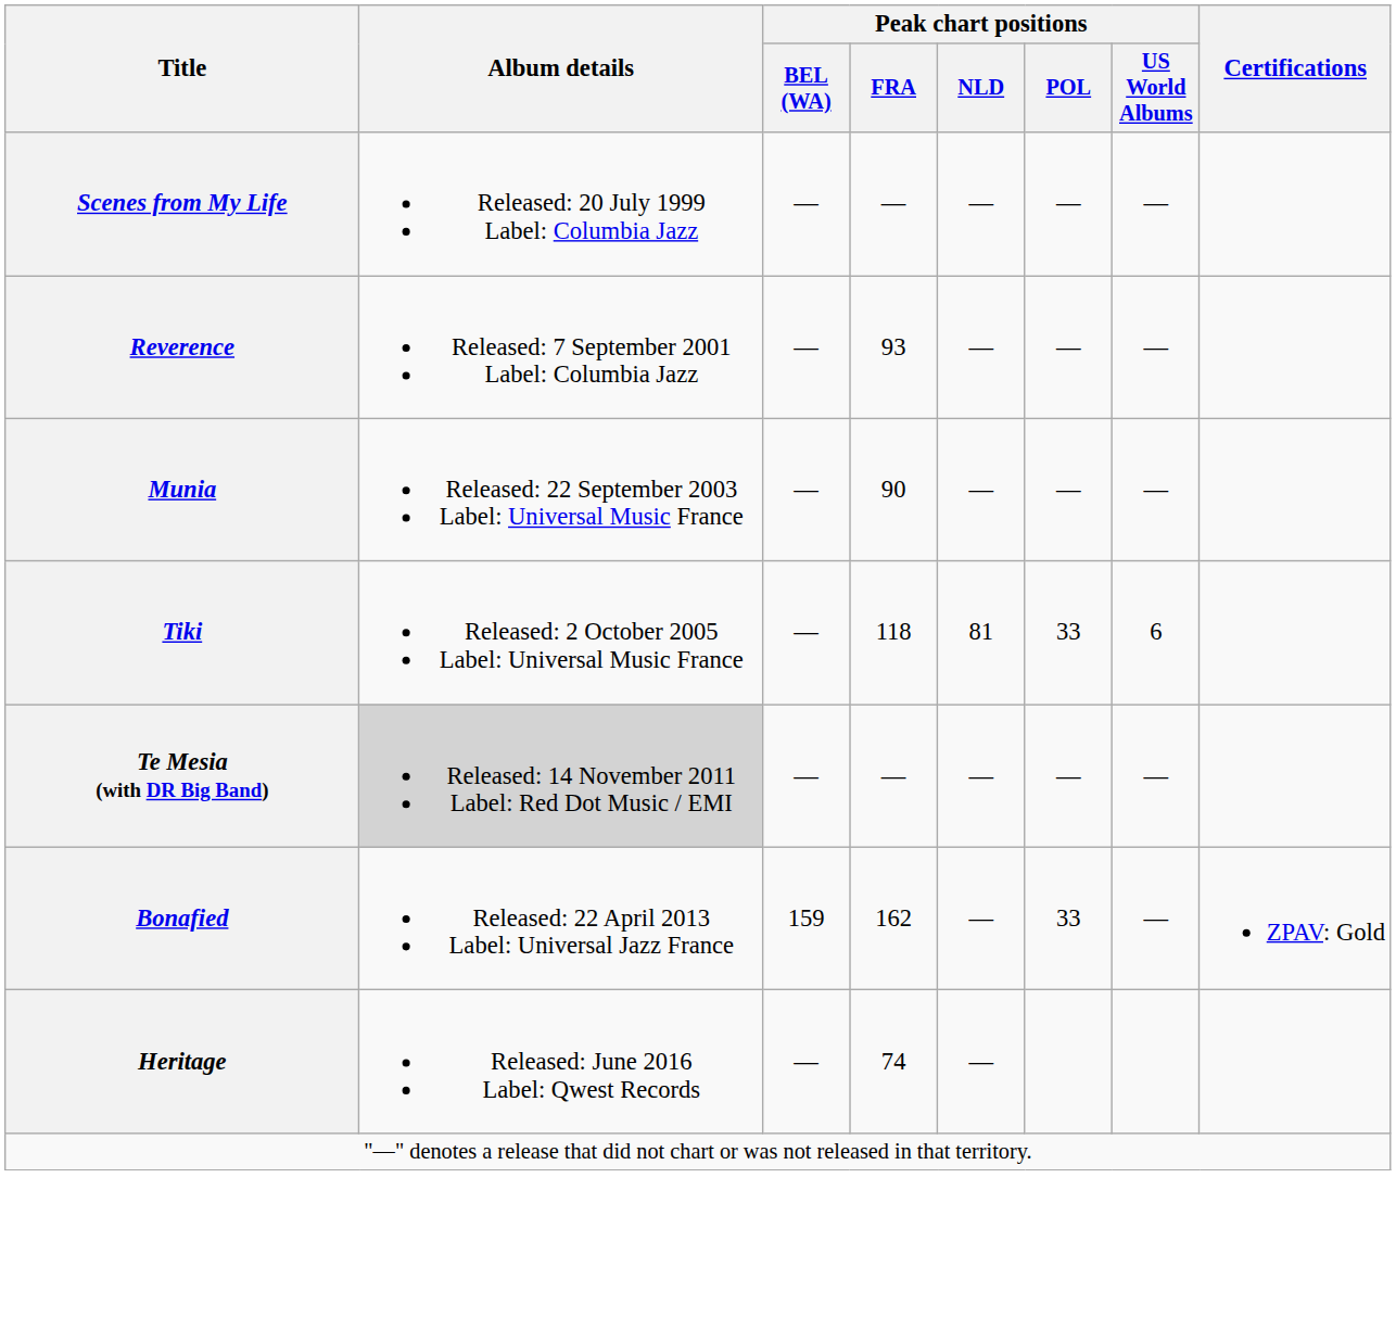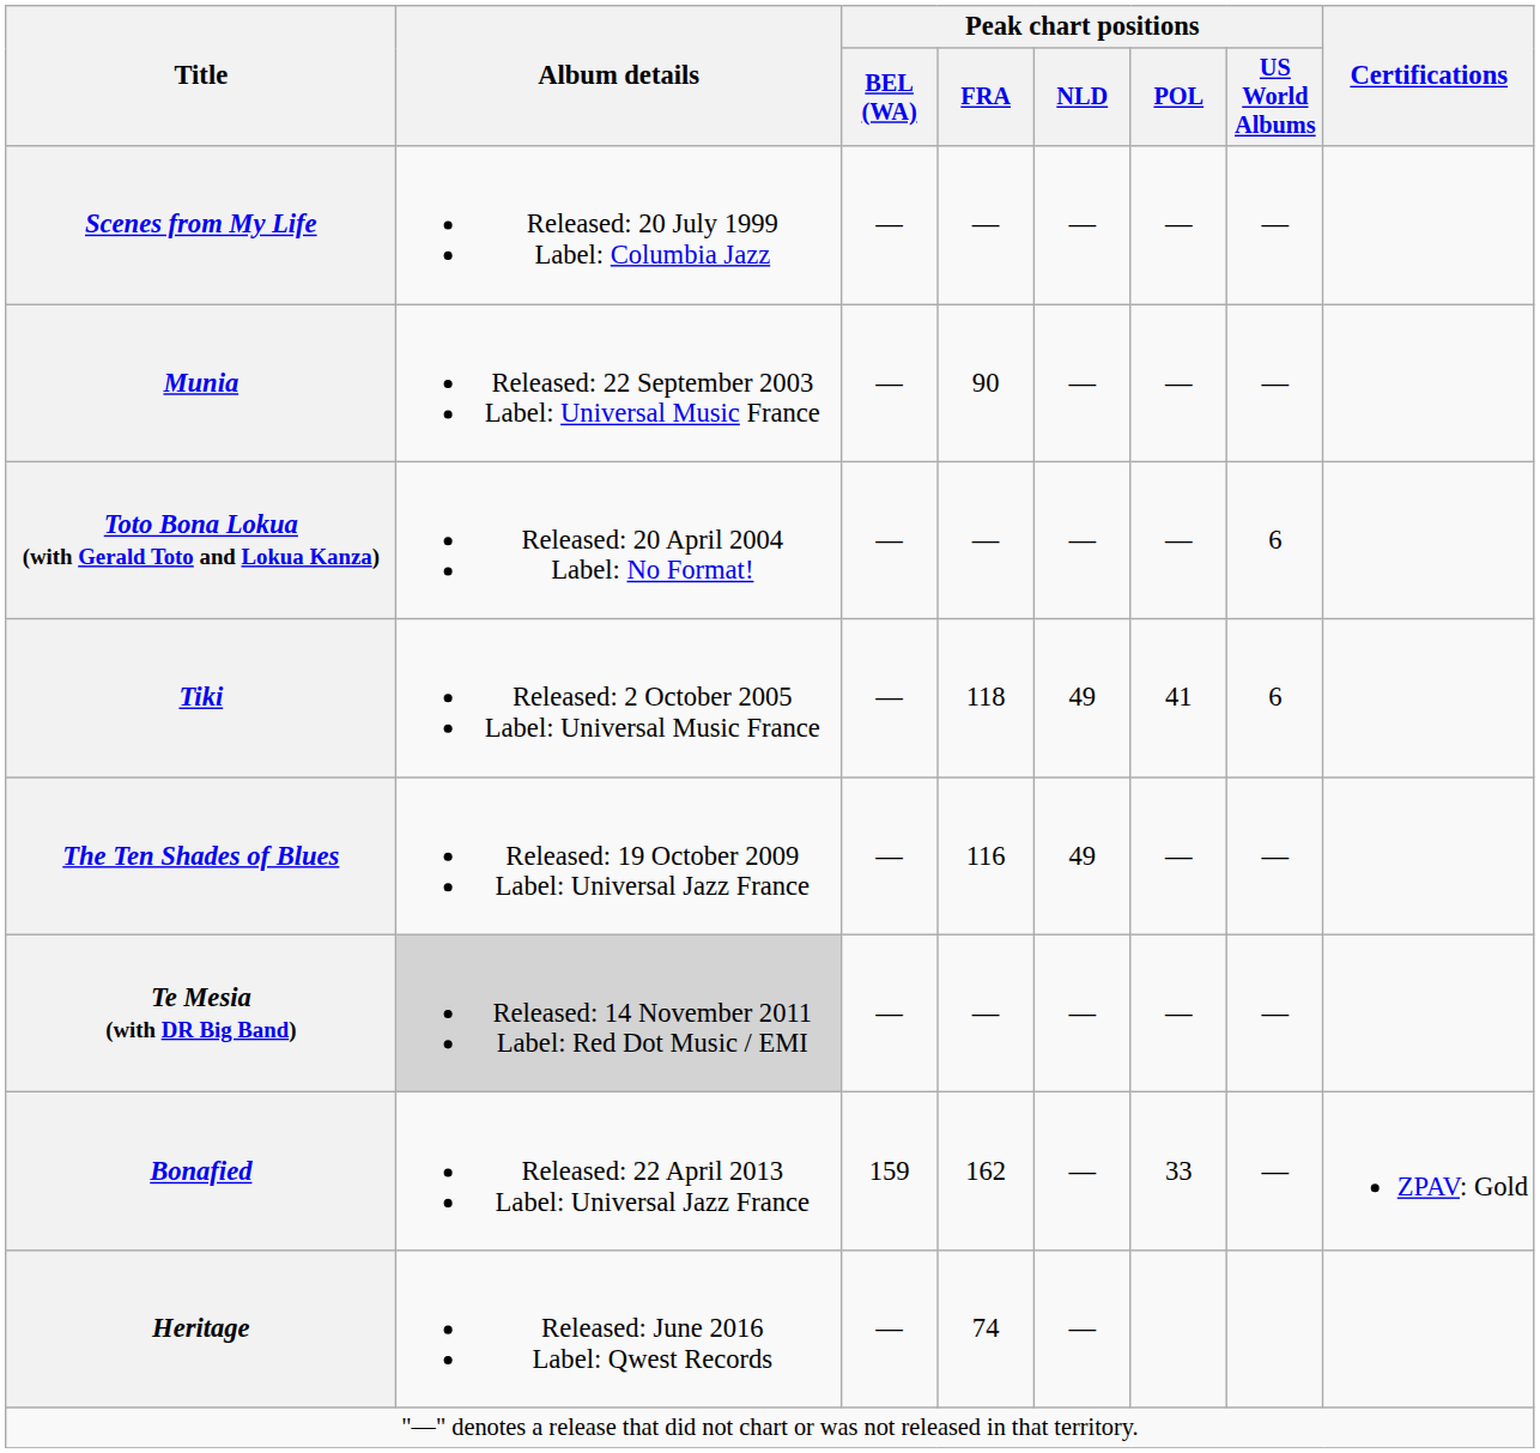- row: Reverence | Released: 7 September 2001 Label: Columbia Jazz | — | 93 | — | — | —
+ row: Toto Bona Lokua (with Gerald Toto and Lokua Kanza) | Released: 20 April 2004 Label: No Format! | — | — | — | — | 6
Tiki | Peak chart positions / NLD: 81 -> 49
Tiki | Peak chart positions / POL: 33 -> 41
+ row: The Ten Shades of Blues | Released: 19 October 2009 Label: Universal Jazz France | — | 116 | 49 | — | —
